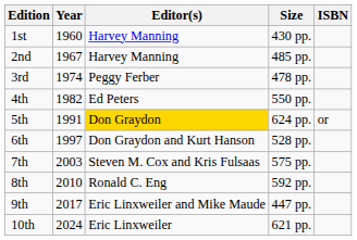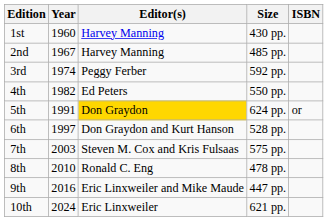3rd | Size: 478 pp. -> 592 pp.
8th | Size: 592 pp. -> 478 pp.
9th | Year: 2017 -> 2016
